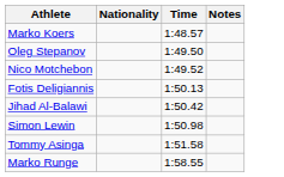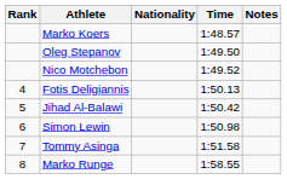+ column: Rank | 4 | 5 | 6 | 7 | 8
